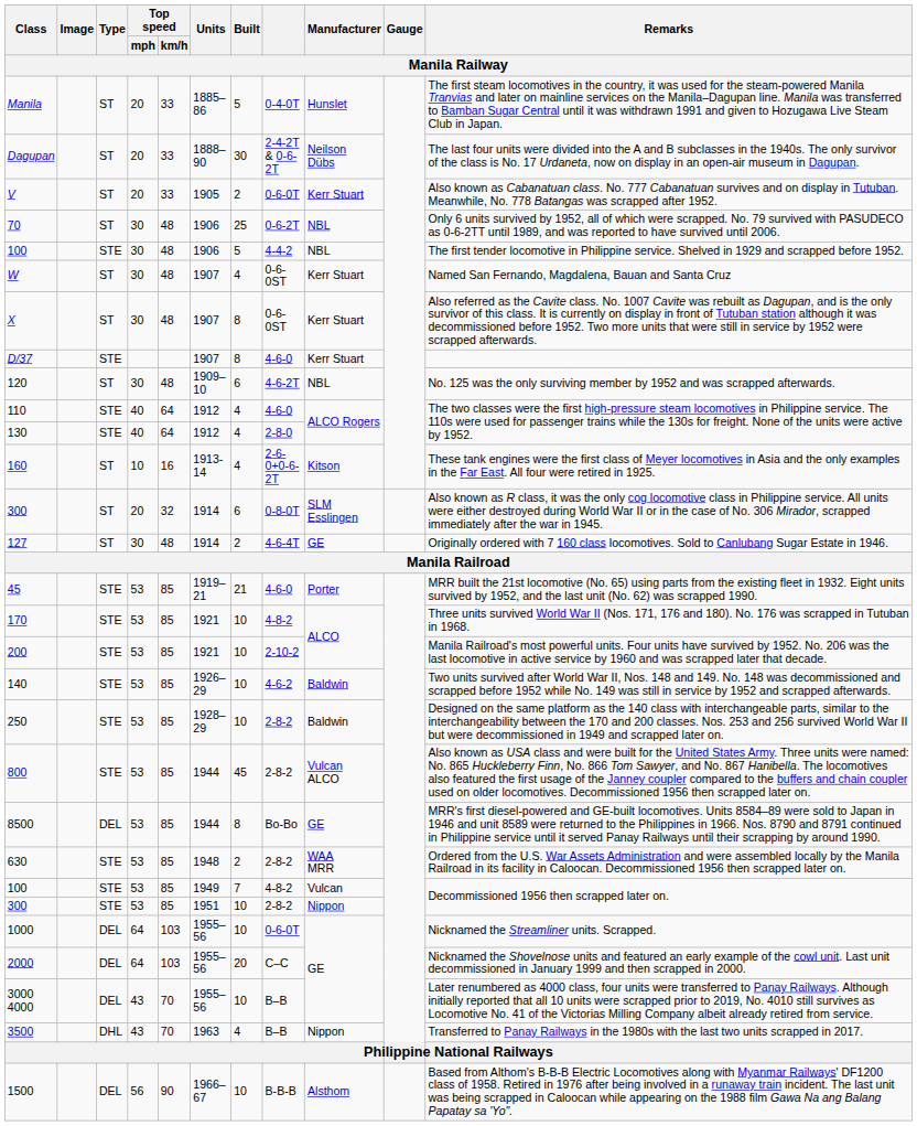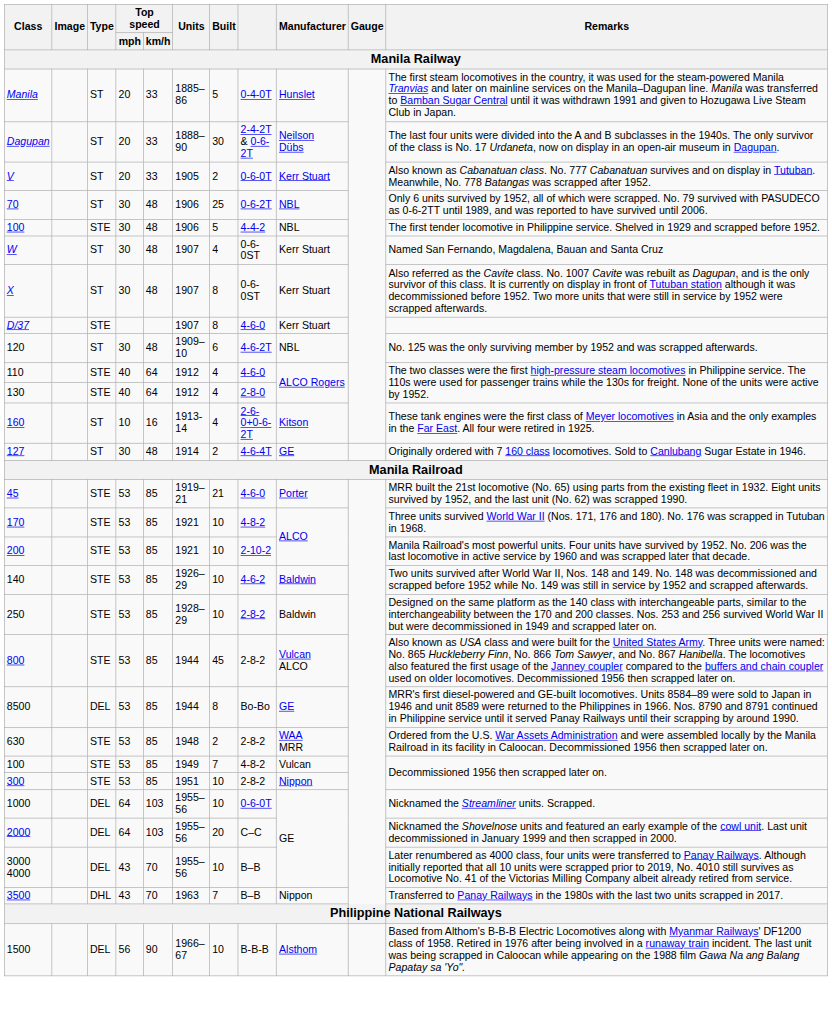- row: 300 | ST | 20 | 32 | 1914 | 6 | 0-8-0T | SLM Esslingen | Also known as R class, it was the only cog locomotive class in Philippine service. All units were either destroyed during World War II or in the case of No. 306 Mirador, scrapped immediately after the war in 1945.
3500 | Built: 4 -> 7
